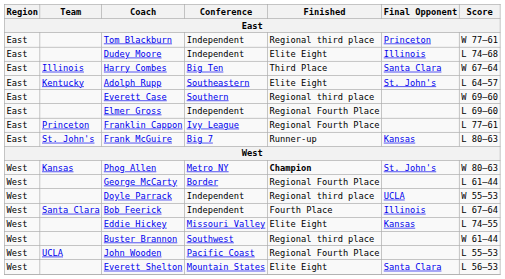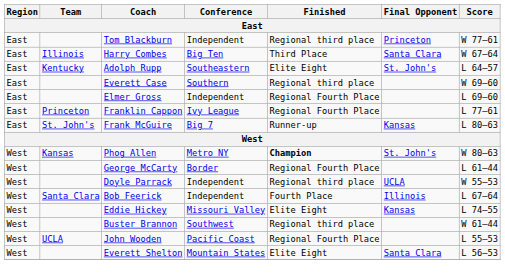- row: East | Dudey Moore | Independent | Elite Eight | Illinois | L 74–68
